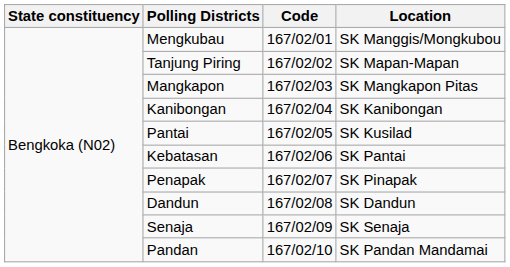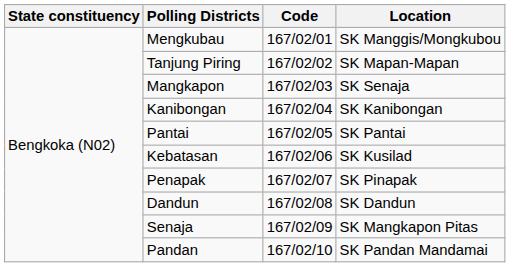Mangkapon | Location: SK Mangkapon Pitas -> SK Senaja
Pantai | Location: SK Kusilad -> SK Pantai
Kebatasan | Location: SK Pantai -> SK Kusilad
Senaja | Location: SK Senaja -> SK Mangkapon Pitas
